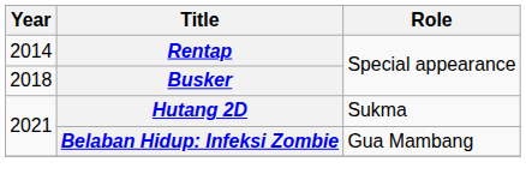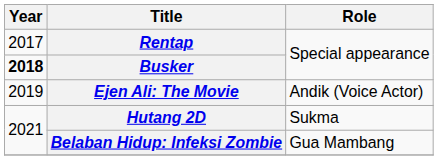Rentap | Year: 2014 -> 2017
Busker | Year: normal -> bold
+ row: 2019 | Ejen Ali: The Movie | Andik (Voice Actor)
